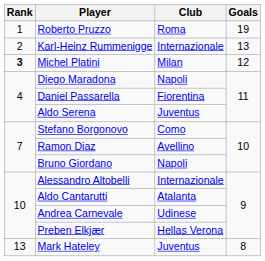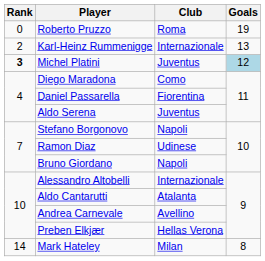Roberto Pruzzo | Rank: 1 -> 0
Michel Platini | Club: Milan -> Juventus
Michel Platini | Goals: no background -> lightblue background
Diego Maradona | Club: Napoli -> Como
Stefano Borgonovo | Club: Como -> Napoli
Ramon Diaz | Club: Avellino -> Udinese
Andrea Carnevale | Club: Udinese -> Avellino
Mark Hateley | Rank: 13 -> 14
Mark Hateley | Club: Juventus -> Milan
